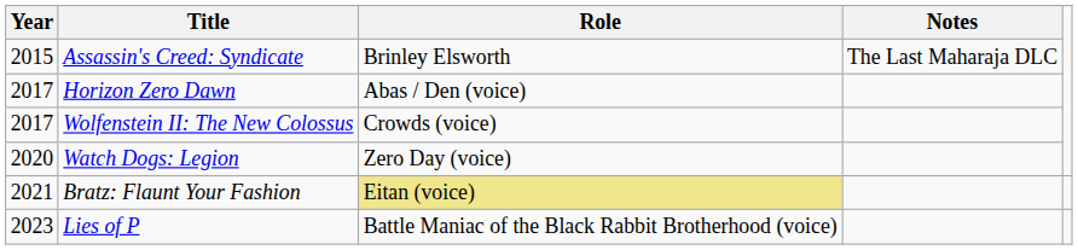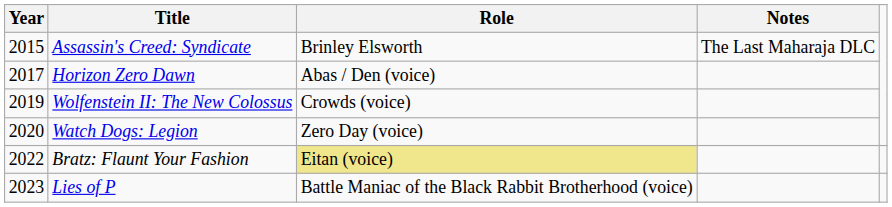Wolfenstein II: The New Colossus | Year: 2017 -> 2019
Bratz: Flaunt Your Fashion | Year: 2021 -> 2022
